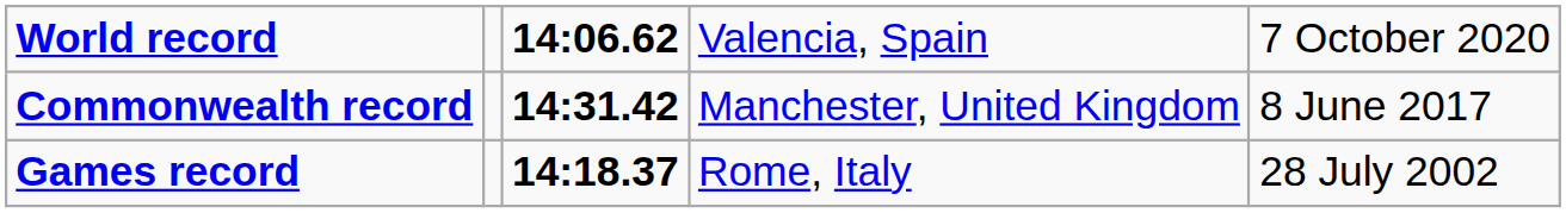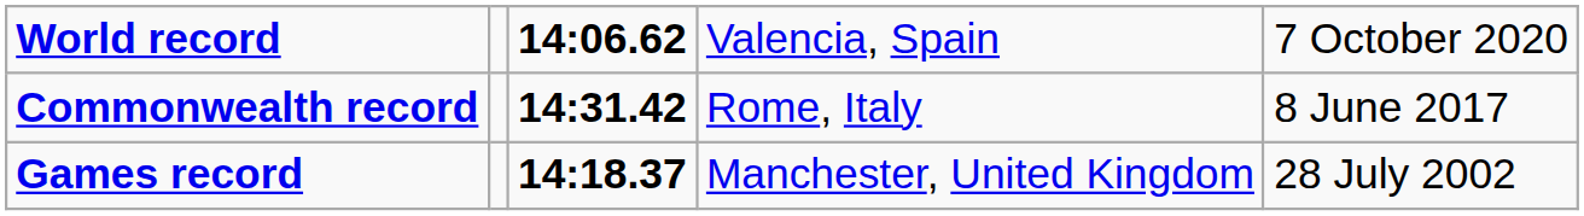Commonwealth record | column 4: Manchester, United Kingdom -> Rome, Italy
Games record | column 4: Rome, Italy -> Manchester, United Kingdom
